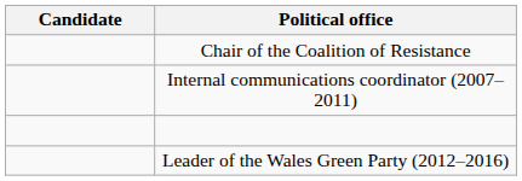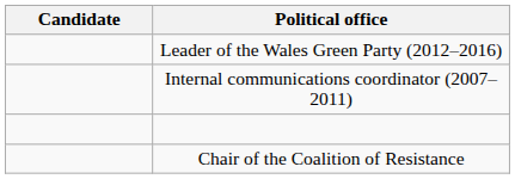rows swapped: Leader of the Wales Green Party (2012–2016) <-> Chair of the Coalition of Resistance
